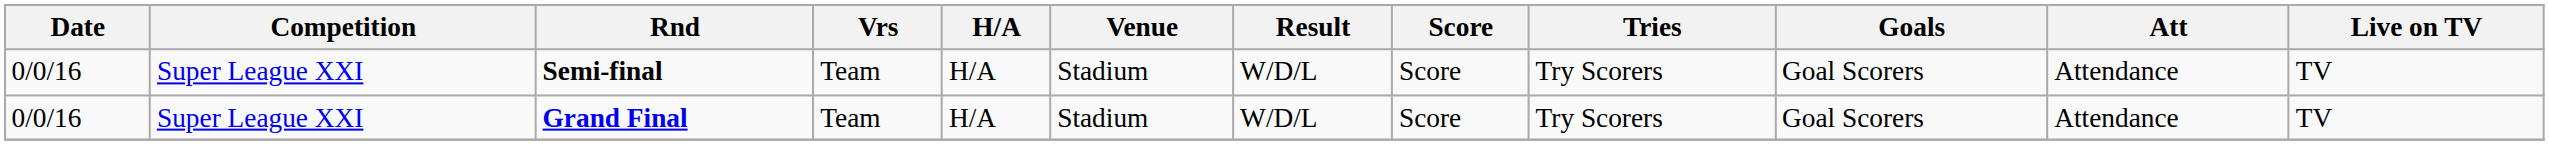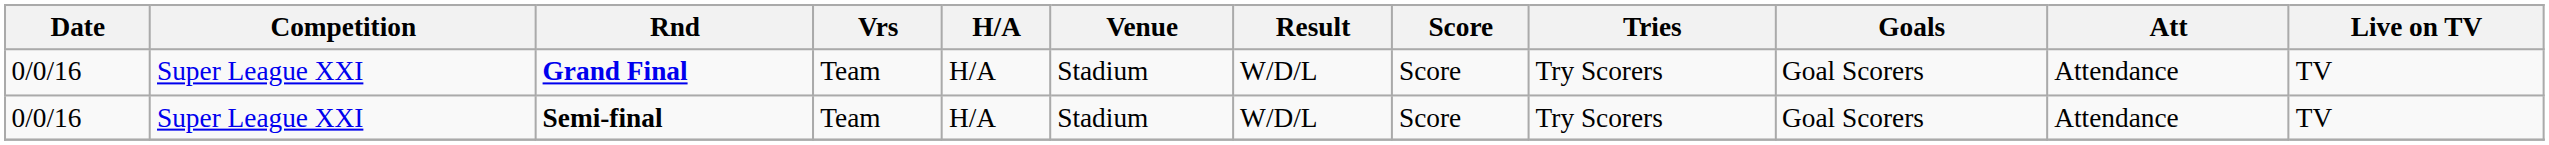rows swapped: Semi-final <-> Grand Final
